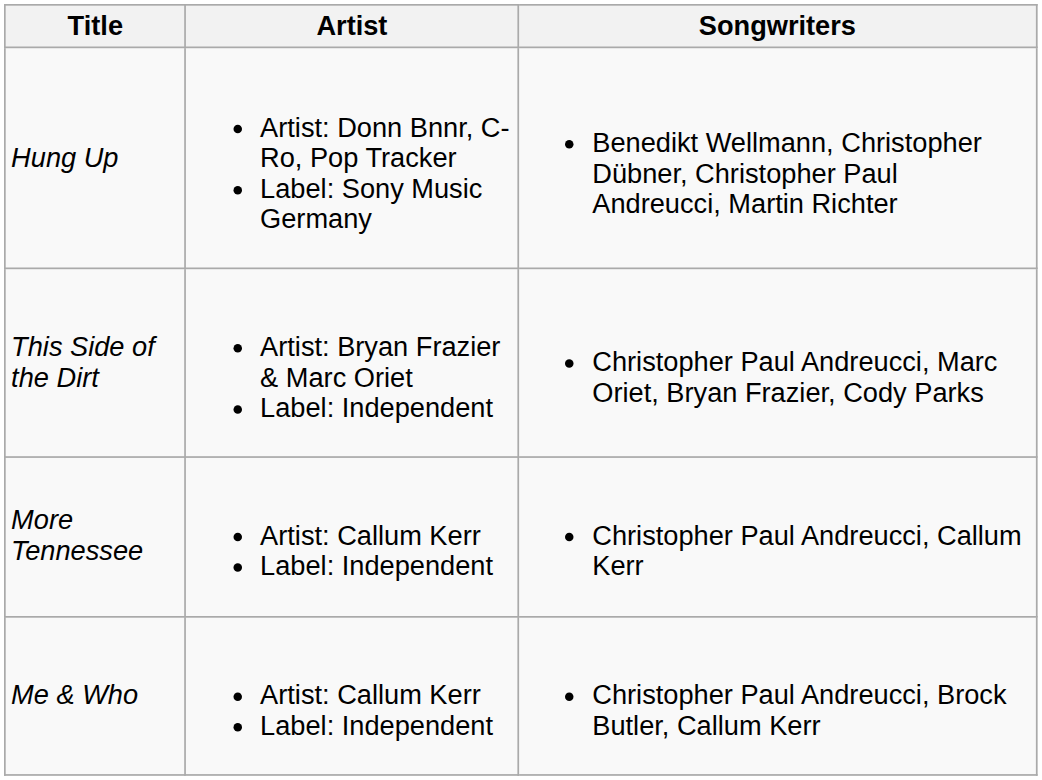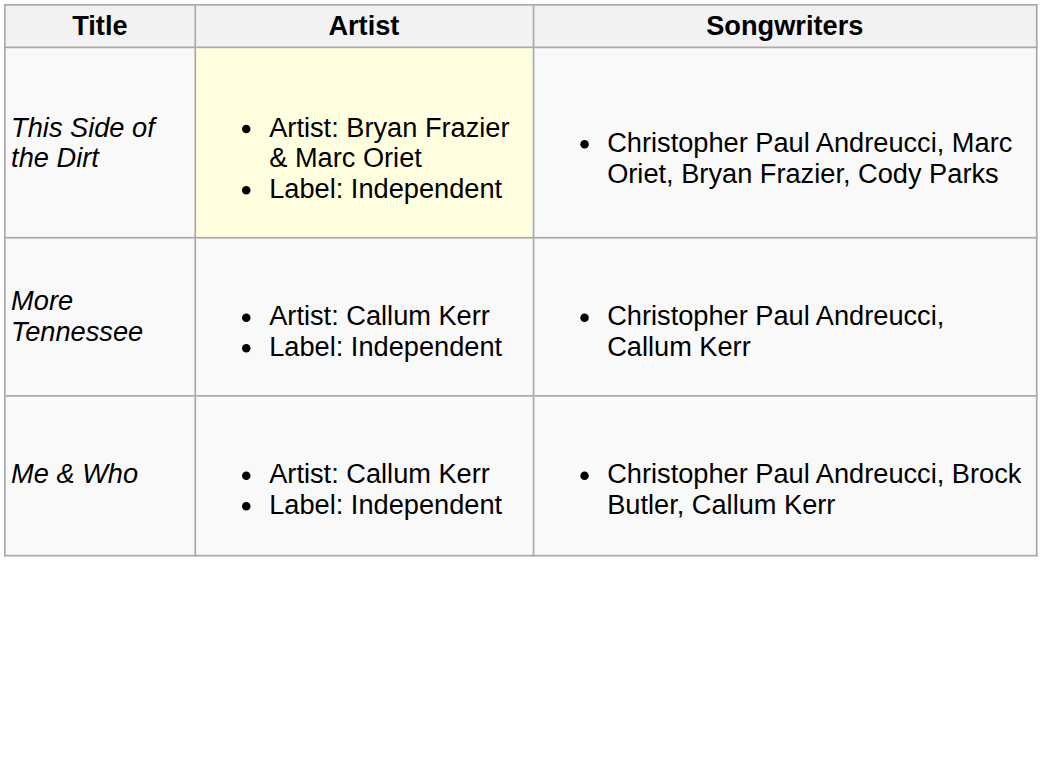- row: Hung Up | Artist: Donn Bnnr, C-Ro, Pop Tracker Label: Sony Music Germany | Benedikt Wellmann, Christopher Dübner, Christopher Paul Andreucci, Martin Richter
This Side of the Dirt | Artist: no background -> lightyellow background
